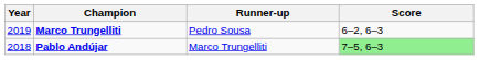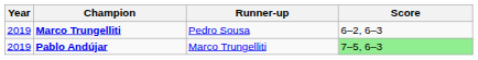Pablo Andújar | Year: 2018 -> 2019
